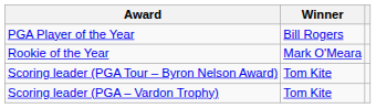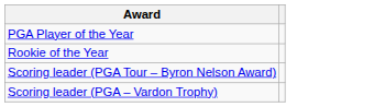- column: Winner | Bill Rogers | Mark O'Meara | Tom Kite | Tom Kite
